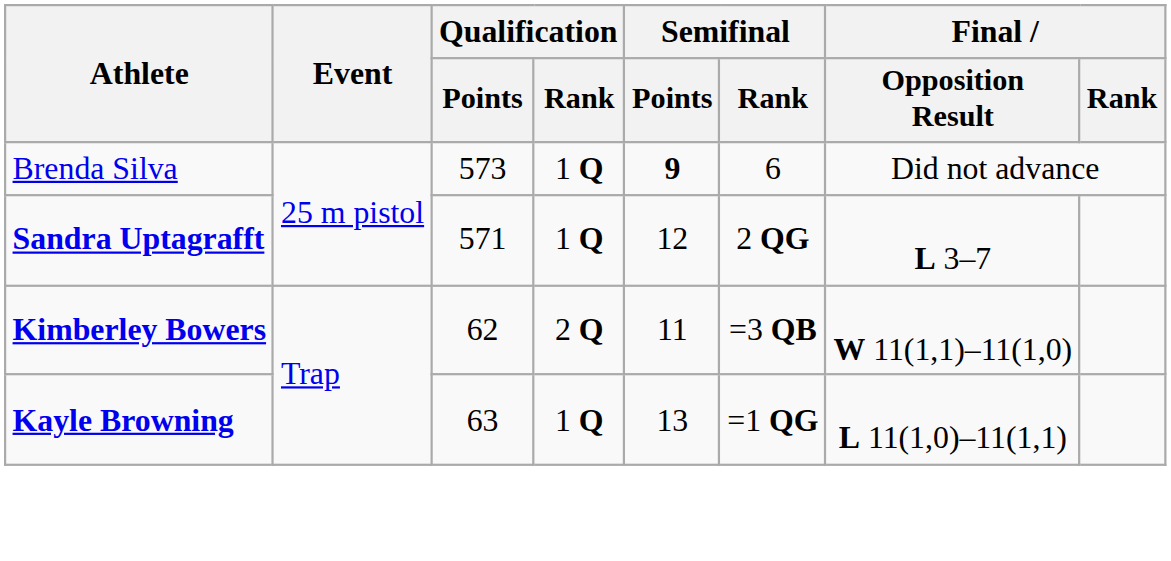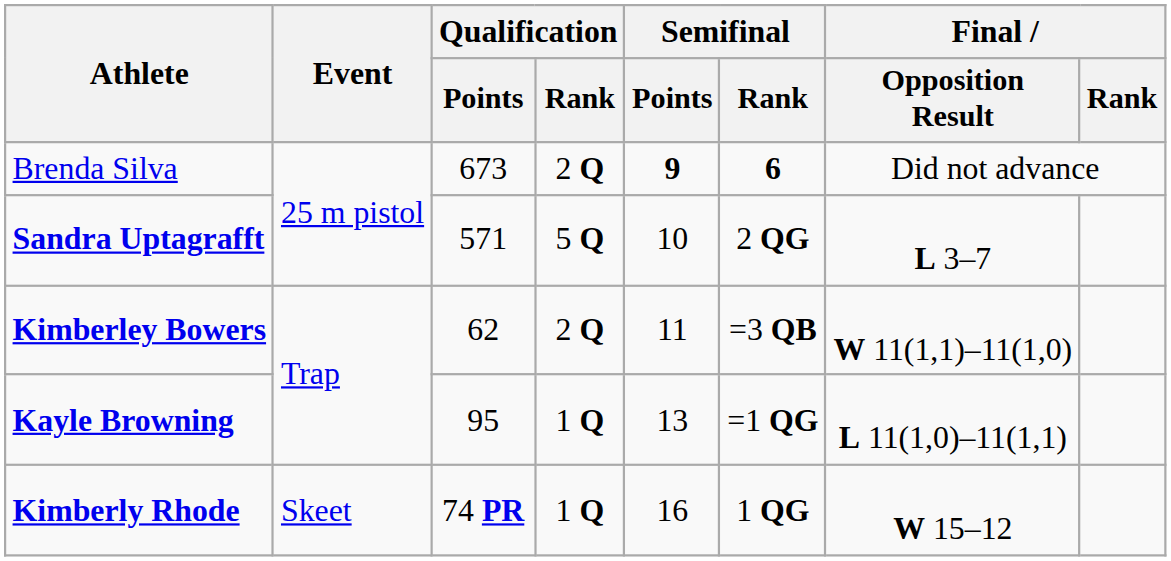Brenda Silva | Qualification / Points: 573 -> 673
Brenda Silva | Qualification / Rank: 1 Q -> 2 Q
Brenda Silva | Semifinal / Rank: normal -> bold
Sandra Uptagrafft | Qualification / Rank: 1 Q -> 5 Q
Sandra Uptagrafft | Semifinal / Points: 12 -> 10
Kayle Browning | Qualification / Points: 63 -> 95
+ row: Kimberly Rhode | Skeet | 74 PR | 1 Q | 16 | 1 QG | W 15–12
